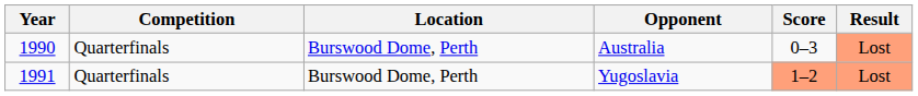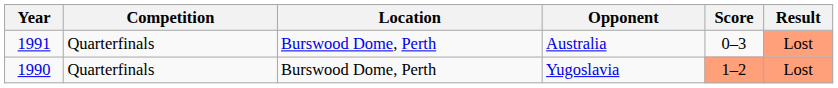Australia | Year: 1990 -> 1991
Yugoslavia | Year: 1991 -> 1990
